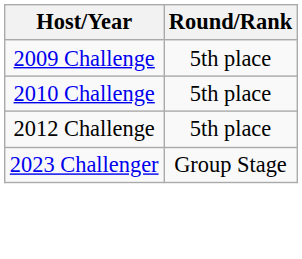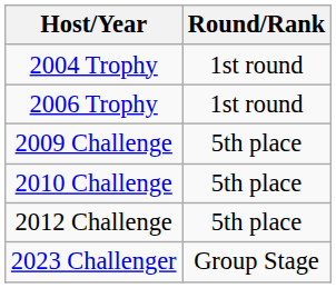+ row: 2004 Trophy | 1st round
+ row: 2006 Trophy | 1st round
